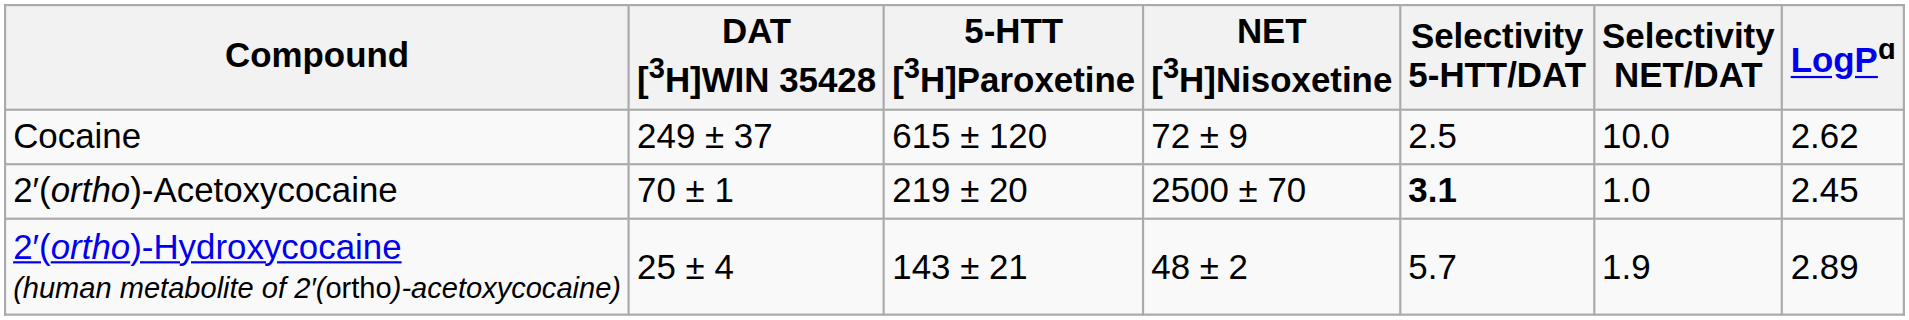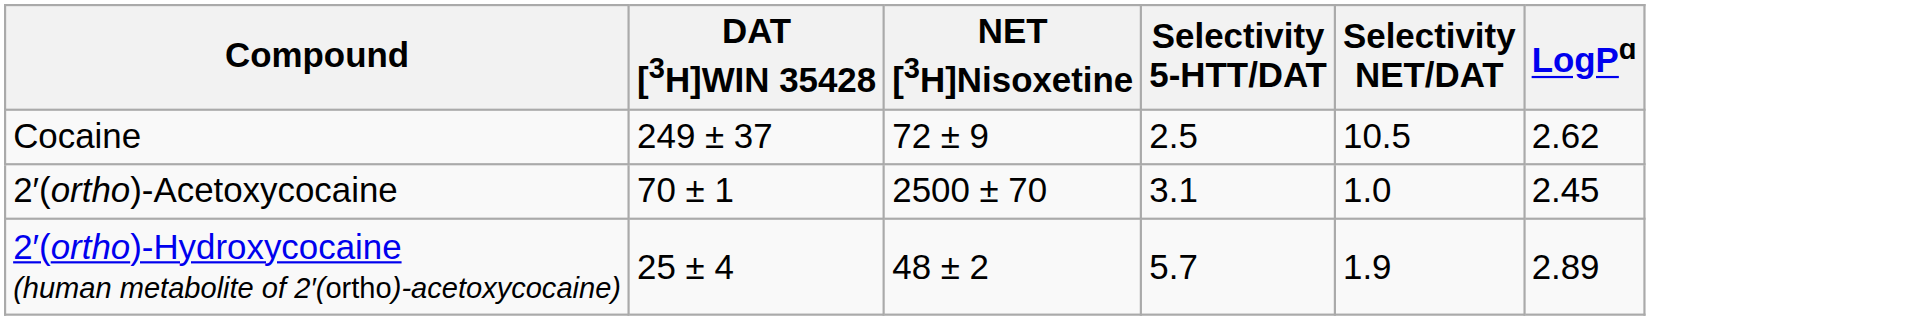- column: 5-HTT [3H]Paroxetine | 615 ± 120 | 219 ± 20 | 143 ± 21
Cocaine | Selectivity NET/DAT: 10.0 -> 10.5
2′(ortho)-Acetoxycocaine | Selectivity 5-HTT/DAT: bold -> normal
